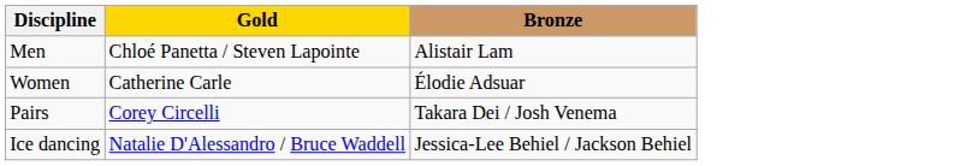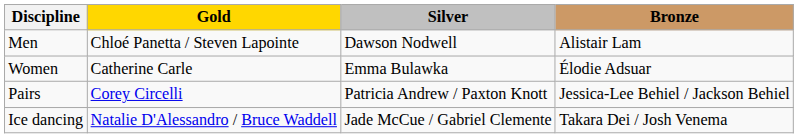+ column: Silver | Dawson Nodwell | Emma Bulawka | Patricia Andrew / Paxton Knott | Jade McCue / Gabriel Clemente
Pairs | Bronze: Takara Dei / Josh Venema -> Jessica-Lee Behiel / Jackson Behiel
Ice dancing | Bronze: Jessica-Lee Behiel / Jackson Behiel -> Takara Dei / Josh Venema
